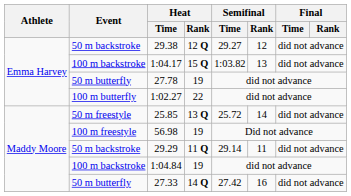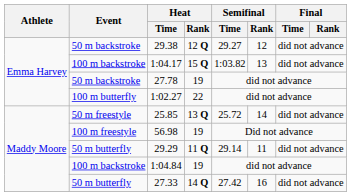27.78 | Event: 50 m butterfly -> 50 m backstroke
29.29 | Event: 50 m backstroke -> 50 m butterfly
